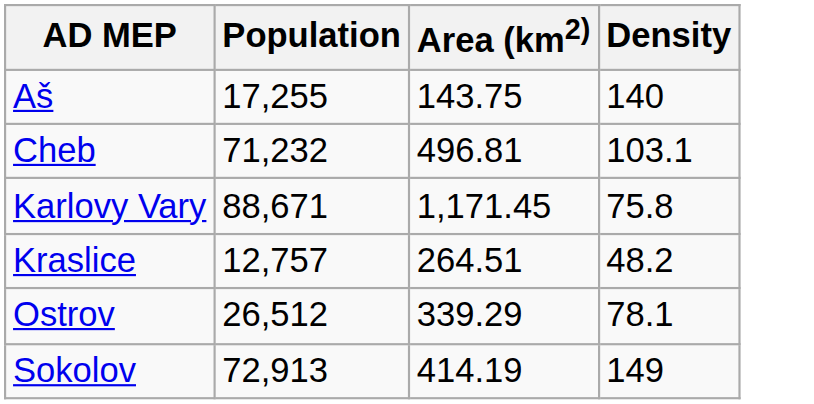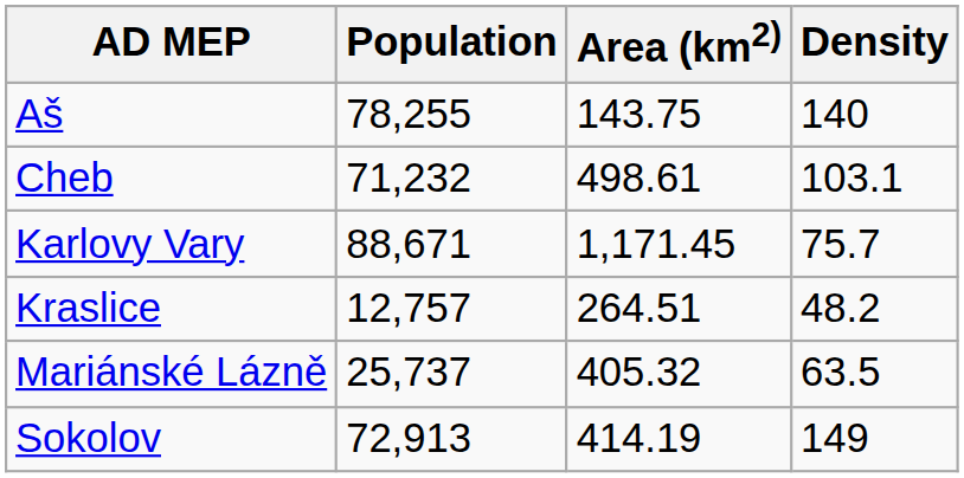Aš | Population: 17,255 -> 78,255
Cheb | Area (km2): 496.81 -> 498.61
Karlovy Vary | Density: 75.8 -> 75.7
+ row: Mariánské Lázně | 25,737 | 405.32 | 63.5
- row: Ostrov | 26,512 | 339.29 | 78.1
